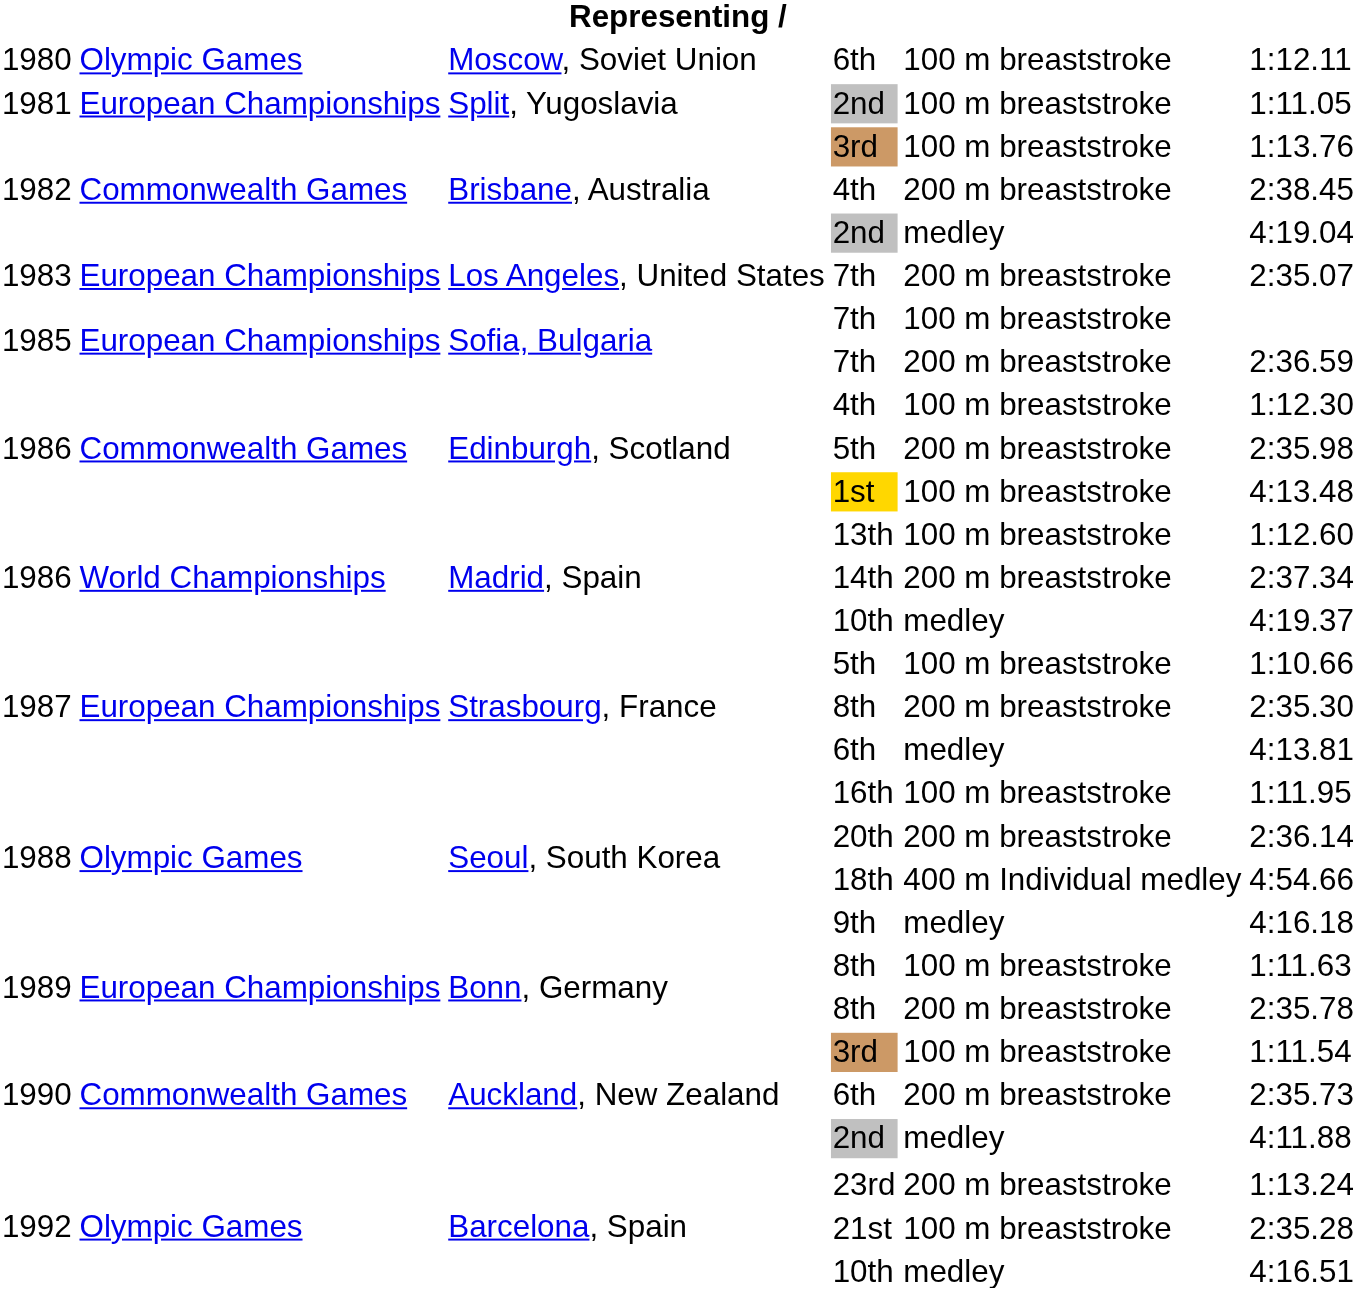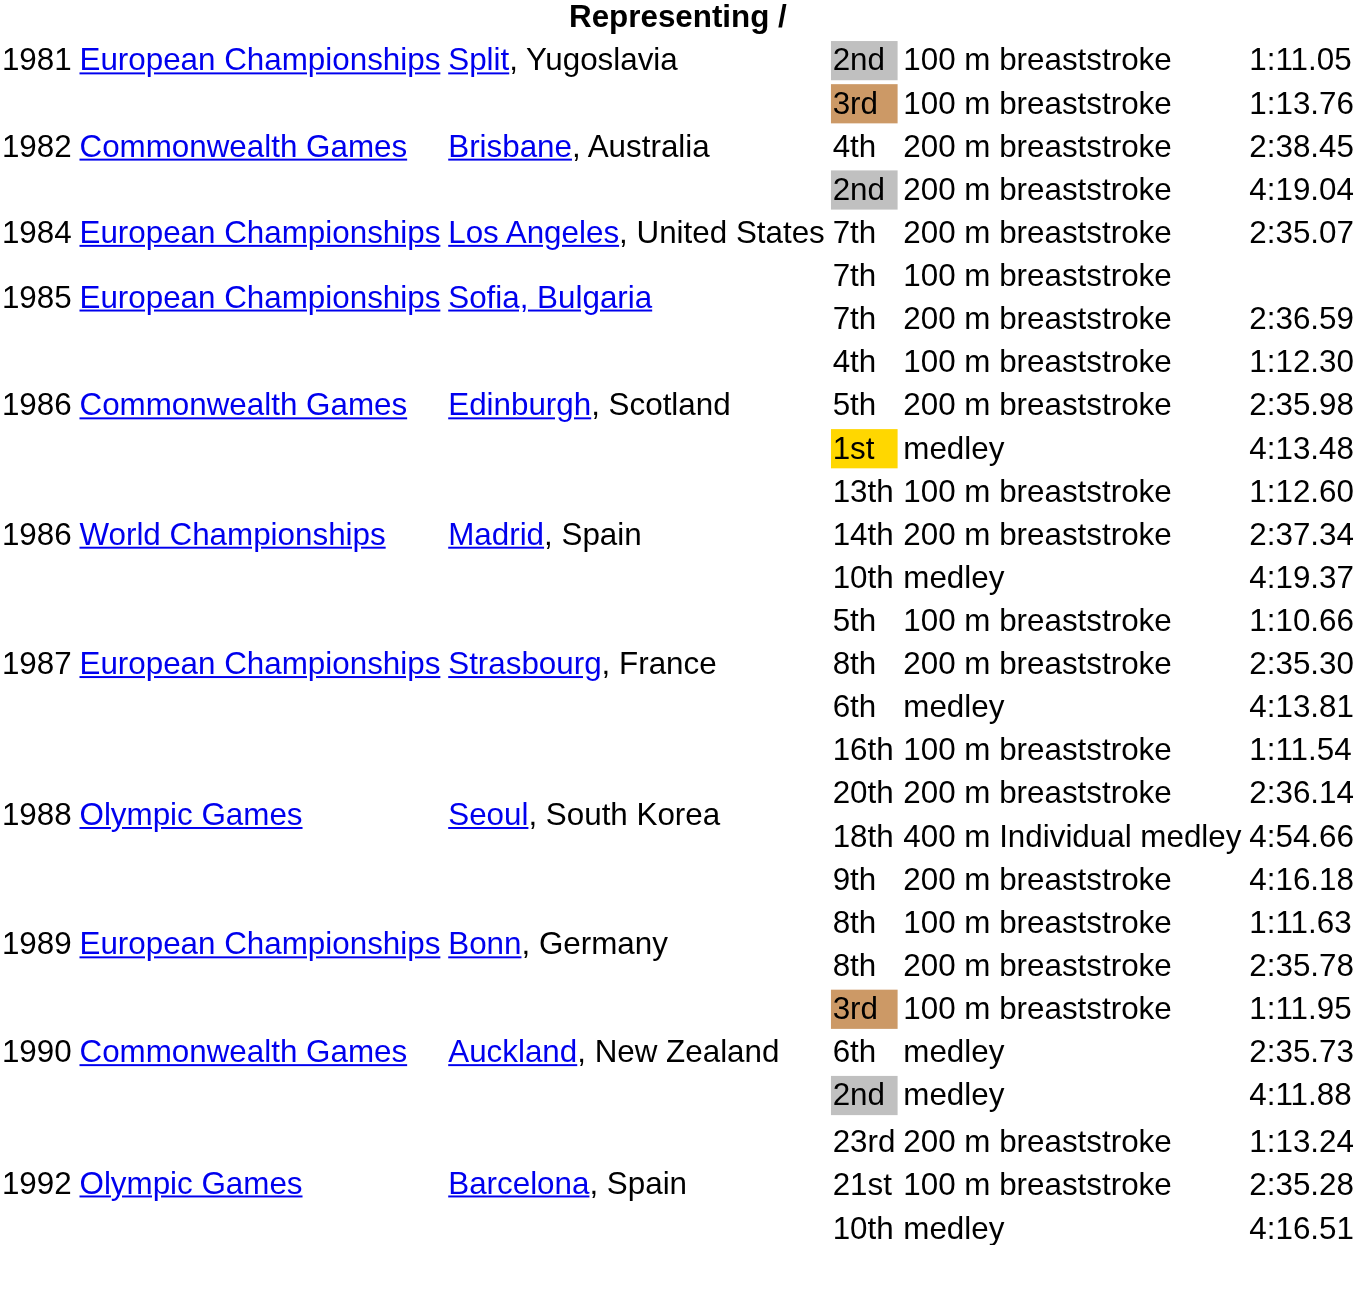- row: 1980 | Olympic Games | Moscow, Soviet Union | 6th | 100 m breaststroke | 1:12.11
Brisbane, Australia / 2nd | column 5: medley -> 200 m breaststroke
Los Angeles, United States / 7th | column 1: 1983 -> 1984
1st | column 5: 100 m breaststroke -> medley
16th | column 6: 1:11.95 -> 1:11.54
9th | column 5: medley -> 200 m breaststroke
Auckland, New Zealand / 3rd | column 6: 1:11.54 -> 1:11.95
Auckland, New Zealand / 6th | column 5: 200 m breaststroke -> medley
